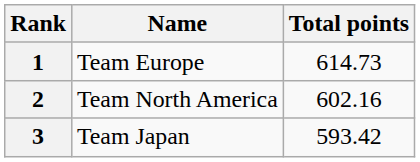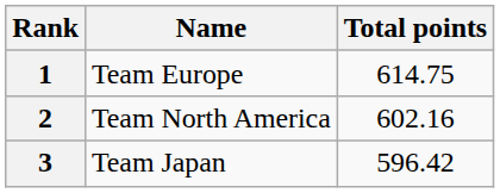1 | Total points: 614.73 -> 614.75
3 | Total points: 593.42 -> 596.42
